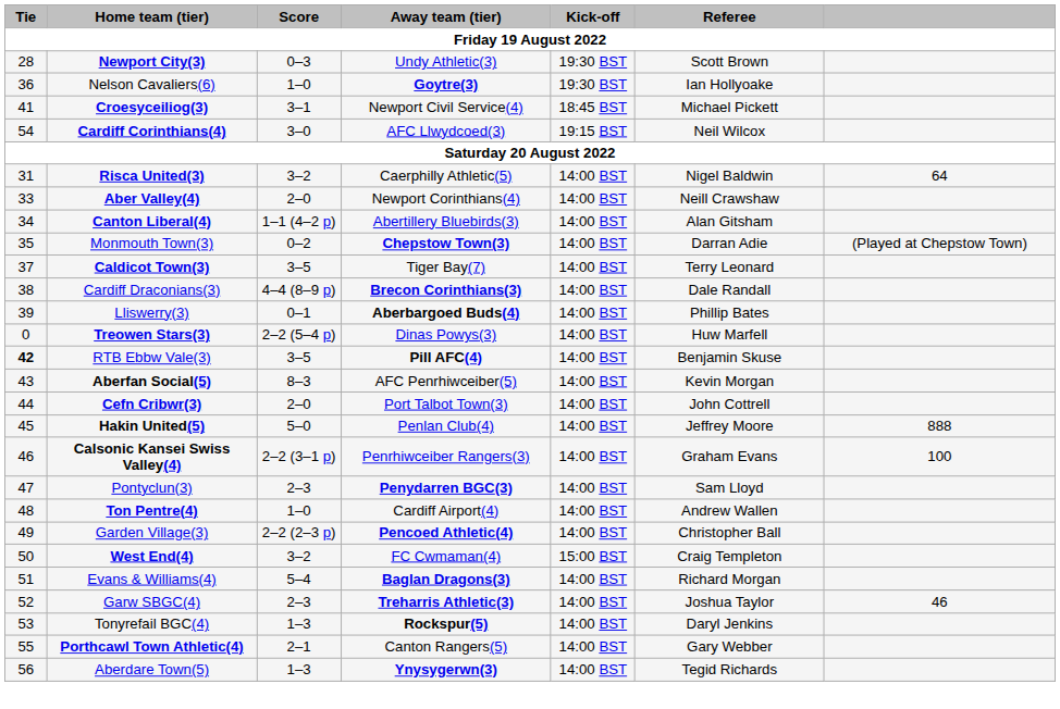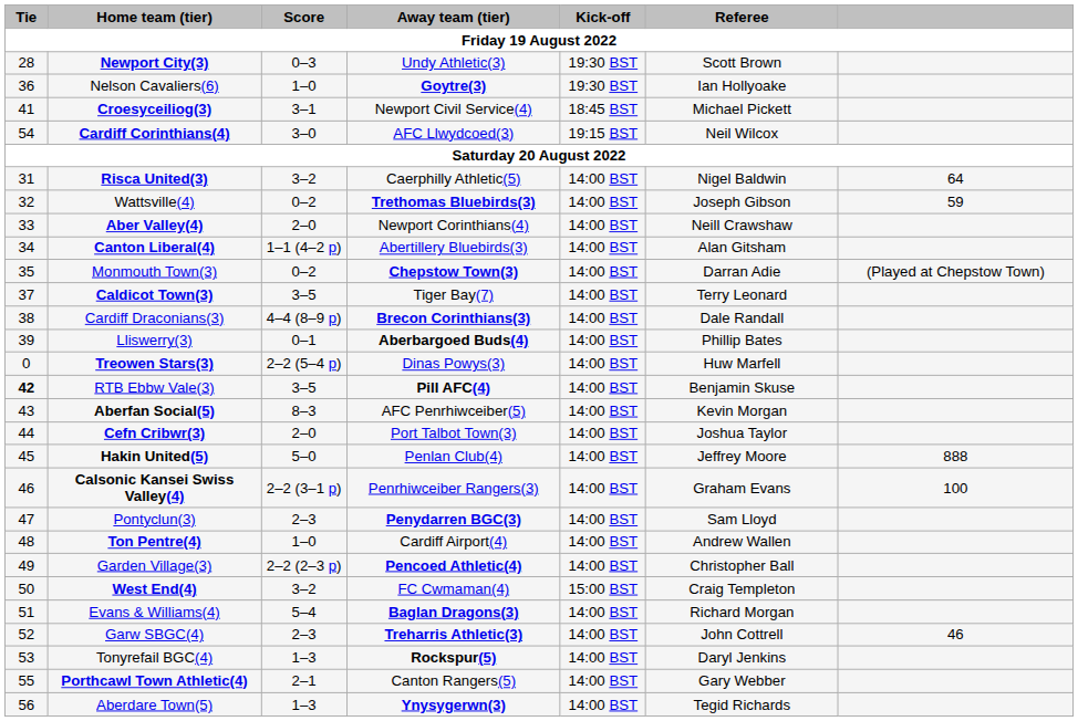+ row: 32 | Wattsville(4) | 0–2 | Trethomas Bluebirds(3) | 14:00 BST | Joseph Gibson | 59
Cefn Cribwr(3) | Referee: John Cottrell -> Joshua Taylor
Garw SBGC(4) | Referee: Joshua Taylor -> John Cottrell
